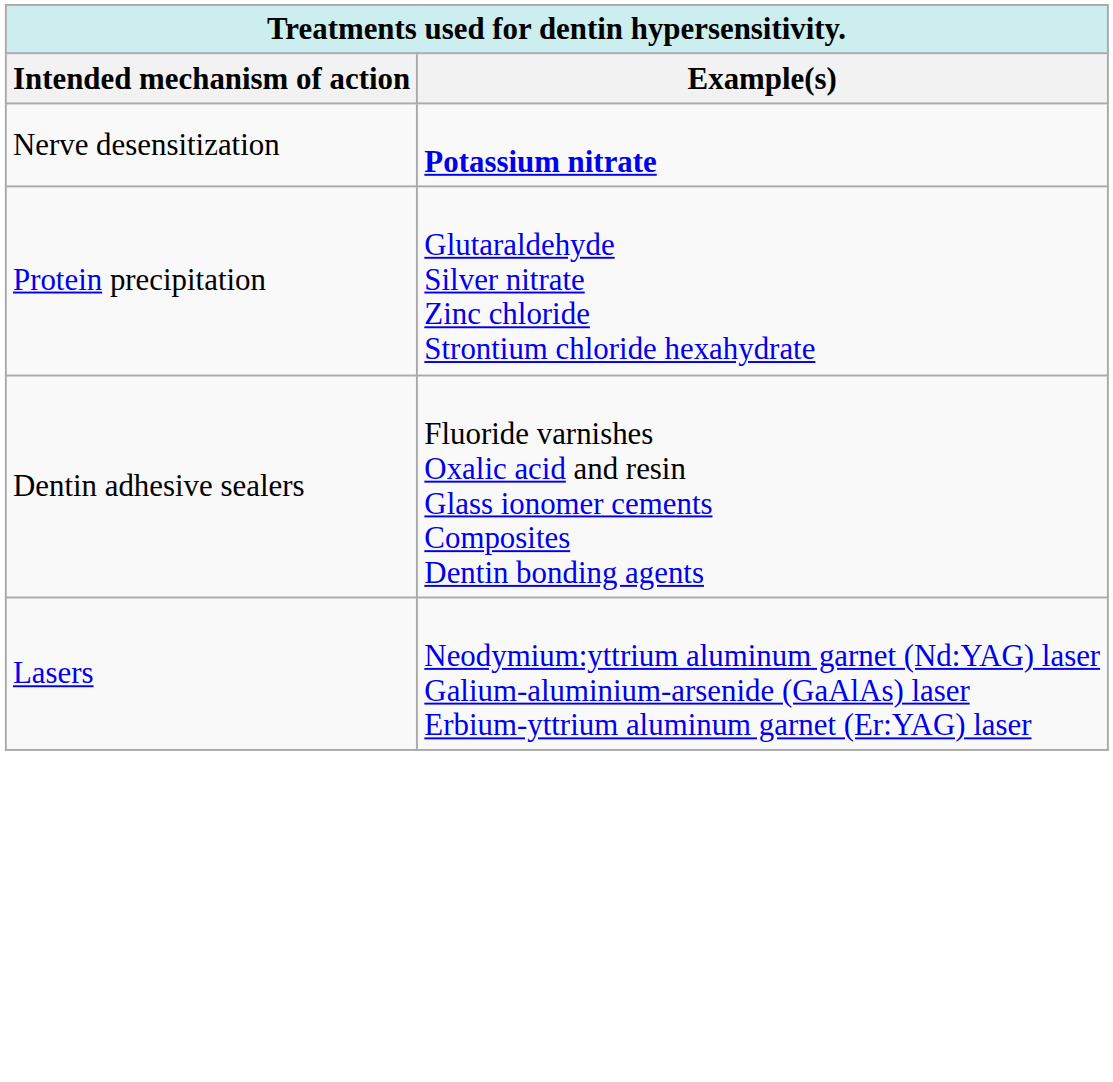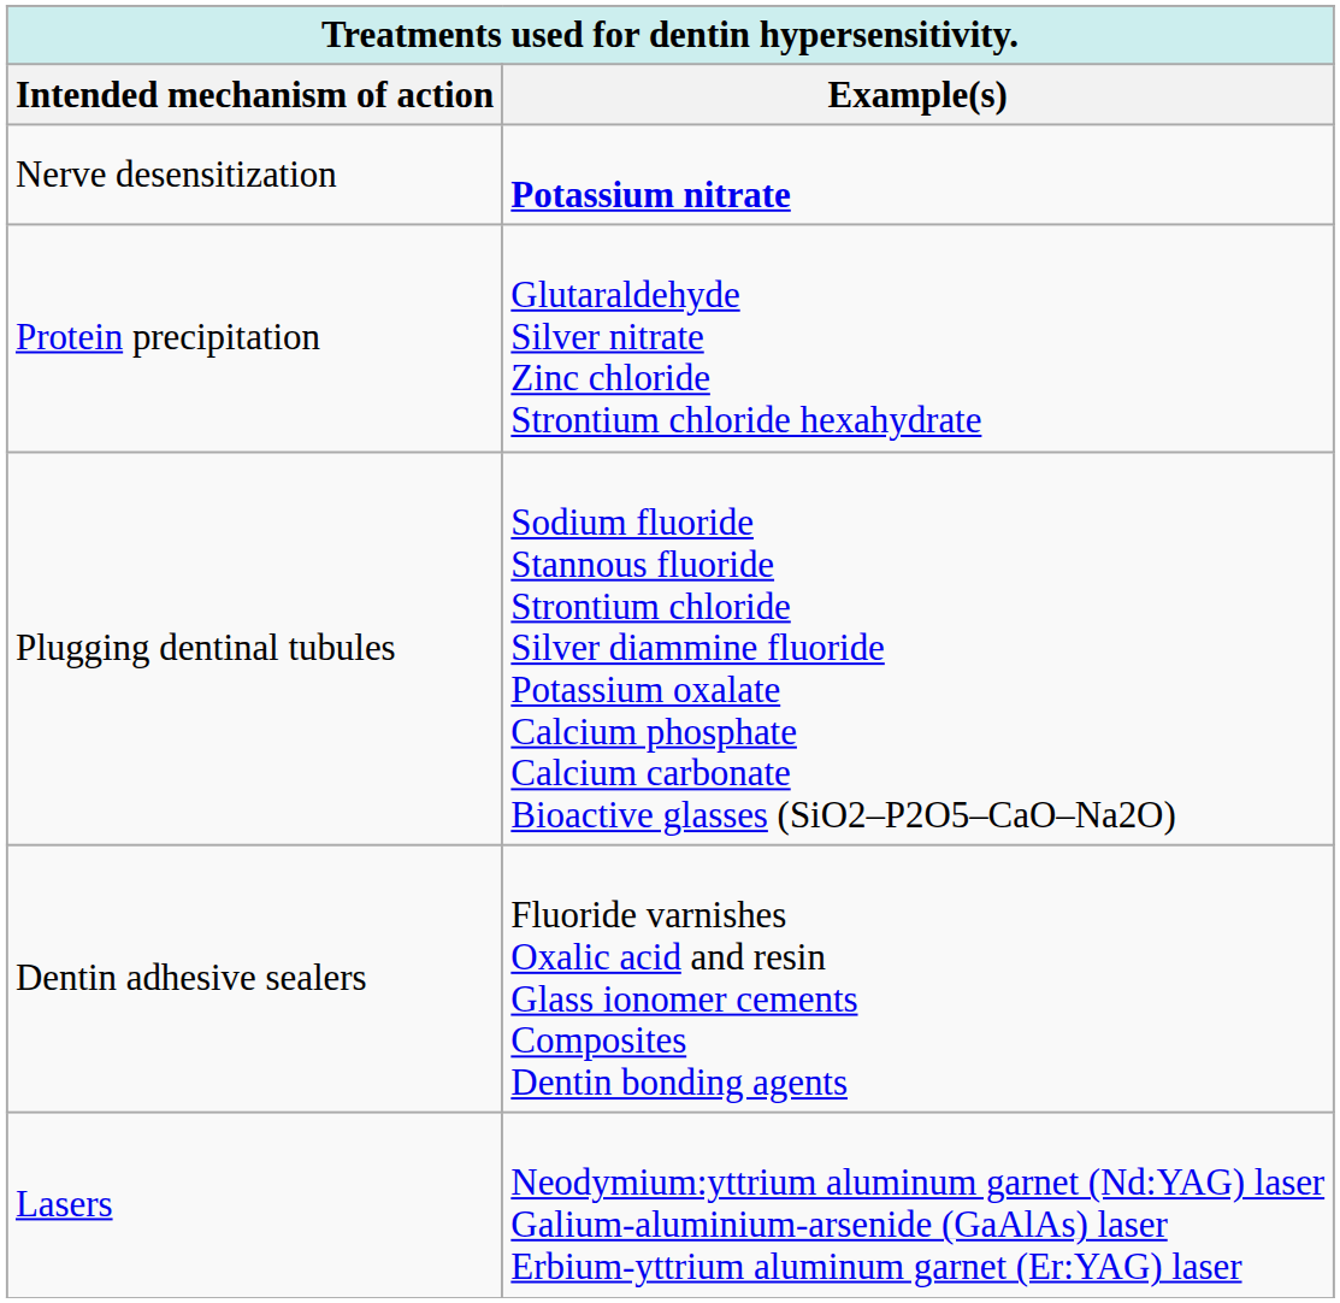+ row: Plugging dentinal tubules | Sodium fluoride Stannous fluoride Strontium chloride Silver diammine fluoride Potassium oxalate Calcium phosphate Calcium carbonate Bioactive glasses (SiO2–P2O5–CaO–Na2O)
